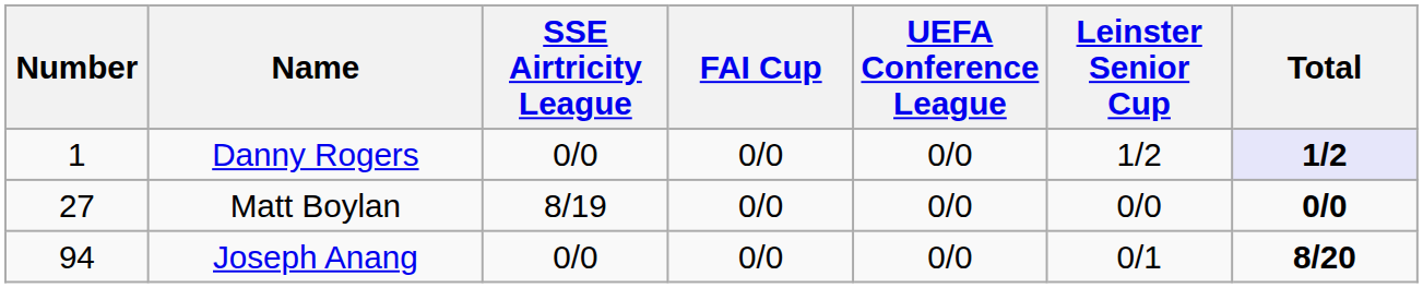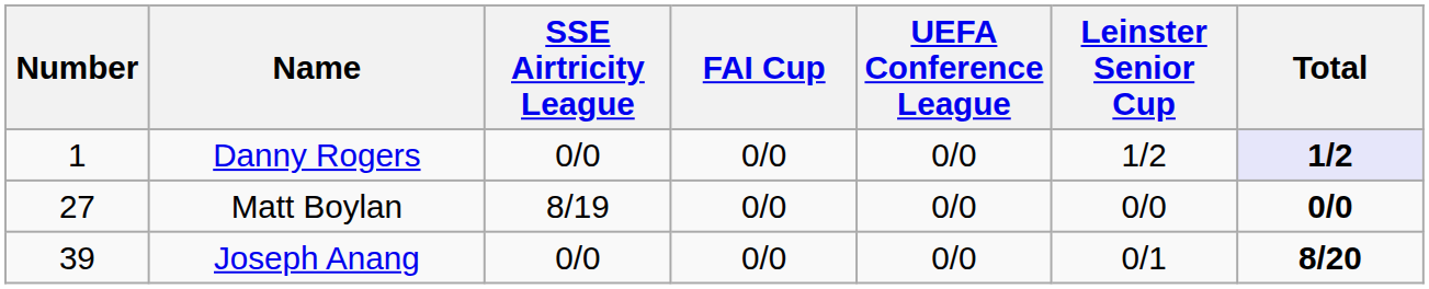Joseph Anang | Number: 94 -> 39
